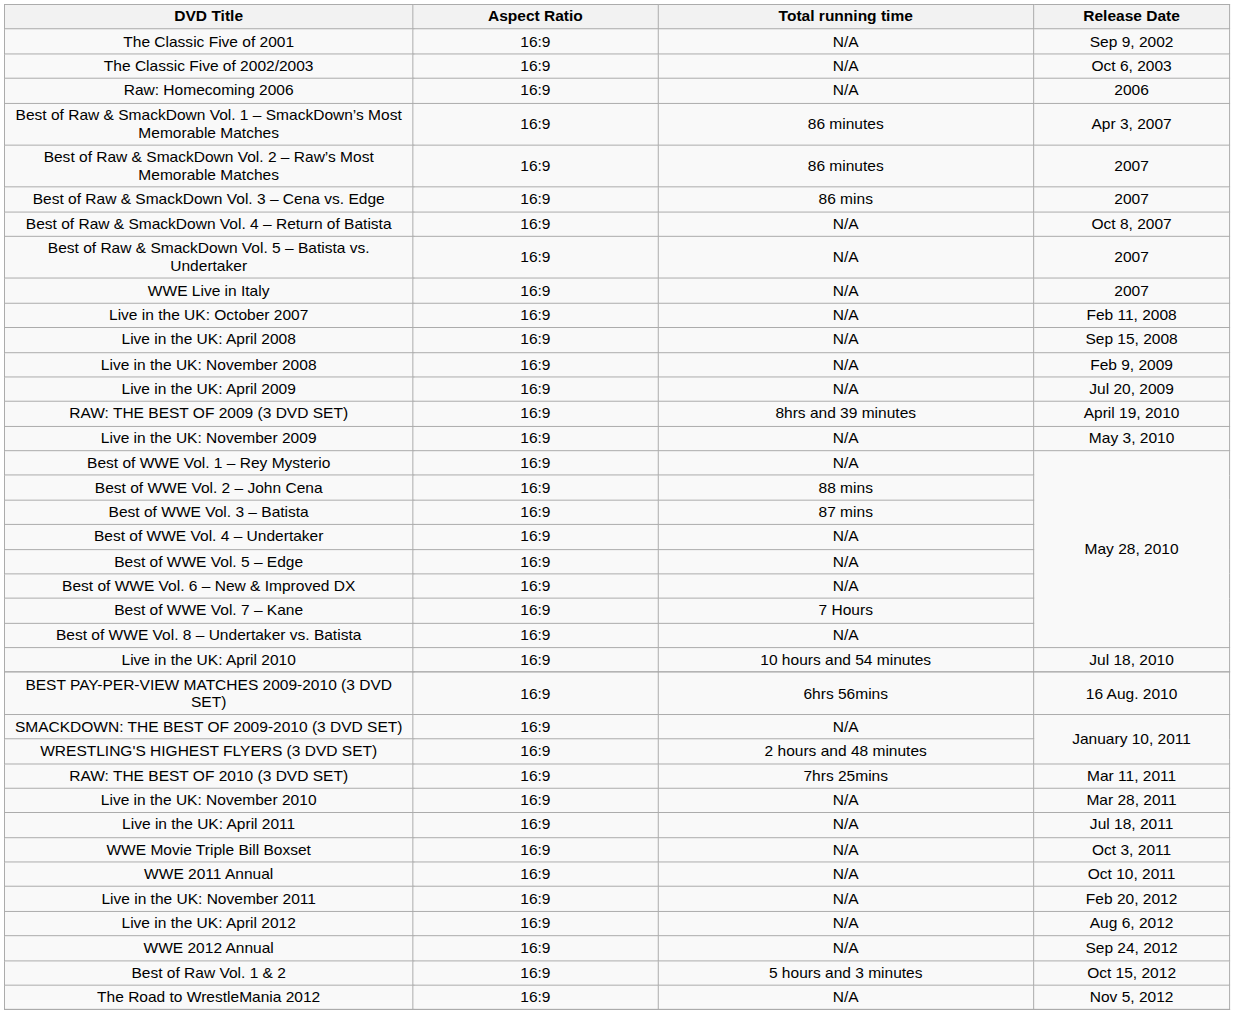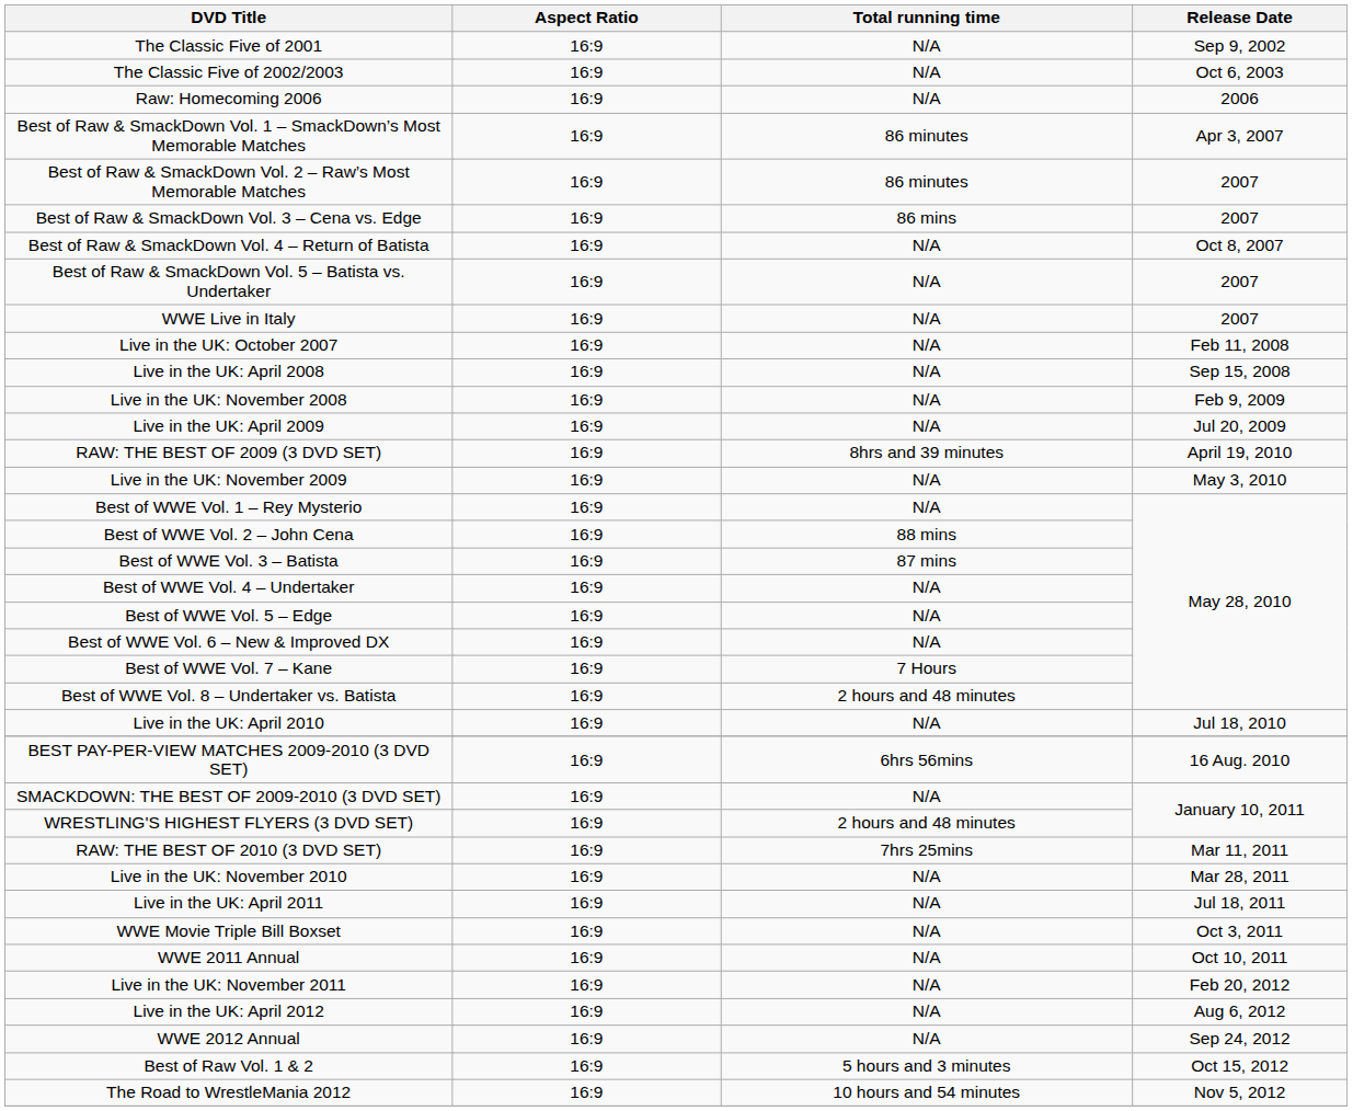Best of WWE Vol. 8 – Undertaker vs. Batista | Total running time: N/A -> 2 hours and 48 minutes
Live in the UK: April 2010 | Total running time: 10 hours and 54 minutes -> N/A
The Road to WrestleMania 2012 | Total running time: N/A -> 10 hours and 54 minutes
